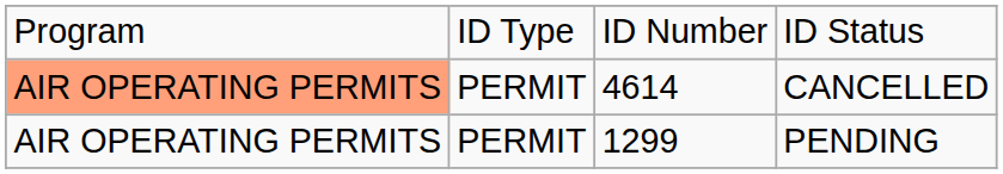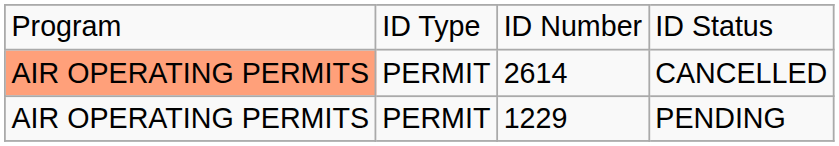CANCELLED | column 3: 4614 -> 2614
PENDING | column 3: 1299 -> 1229
